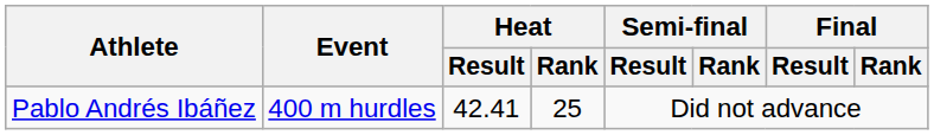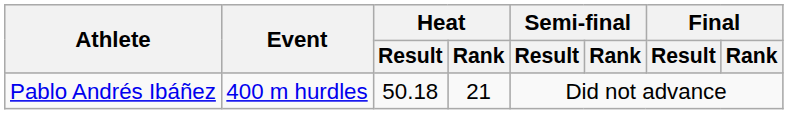Pablo Andrés Ibáñez | Heat / Result: 42.41 -> 50.18
Pablo Andrés Ibáñez | Heat / Rank: 25 -> 21
